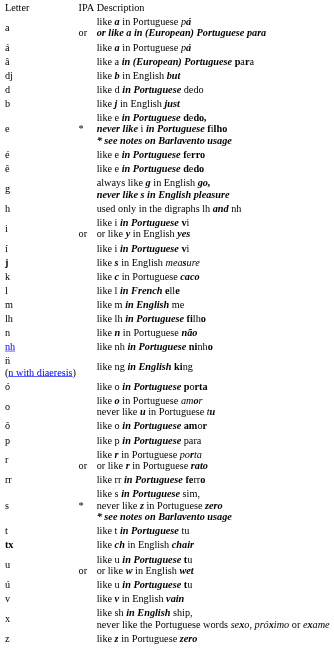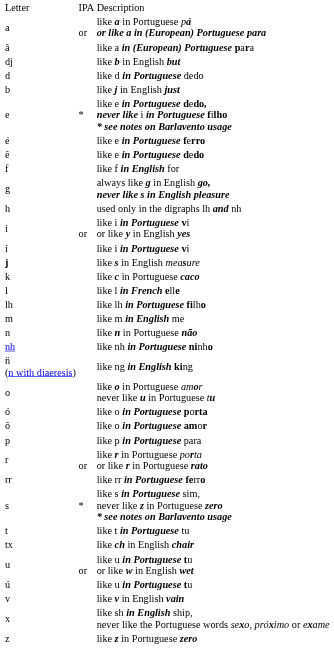- row: á | like a in Portuguese pá
+ row: f | like f in English for
rows swapped: like lh in Portuguese filho <-> like m in English me
rows swapped: like o in Portuguese amor never like u in Portuguese tu <-> like o in Portuguese porta
like ch in English chair | column 1: bold -> normal
